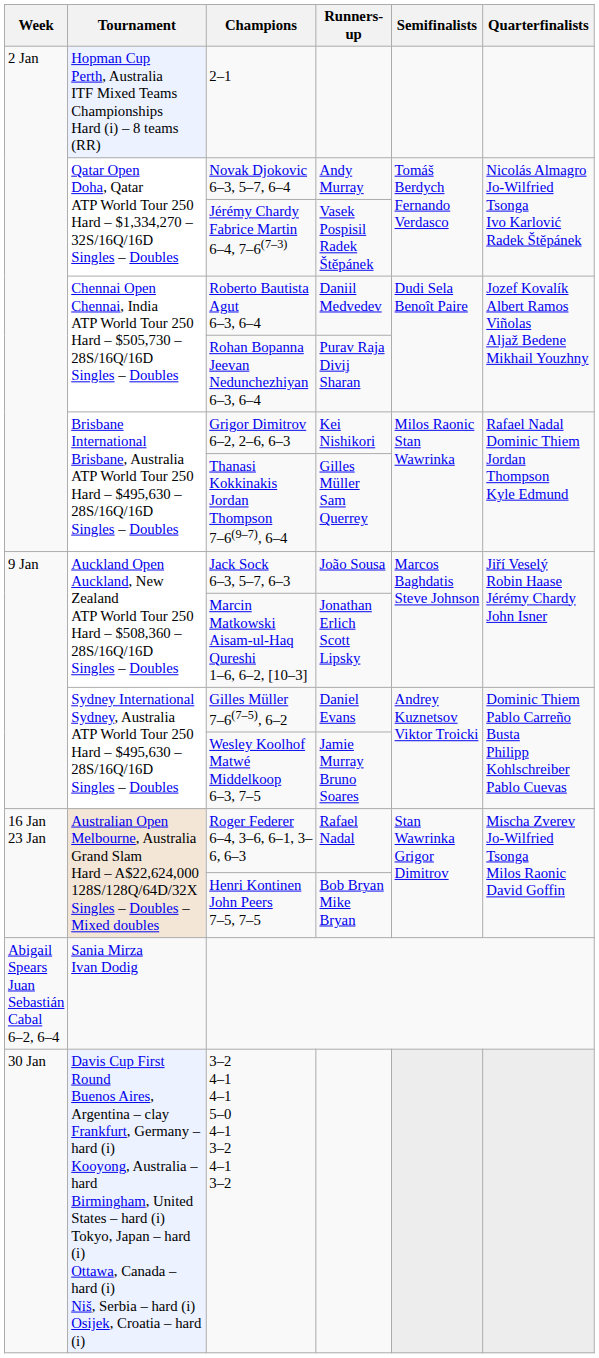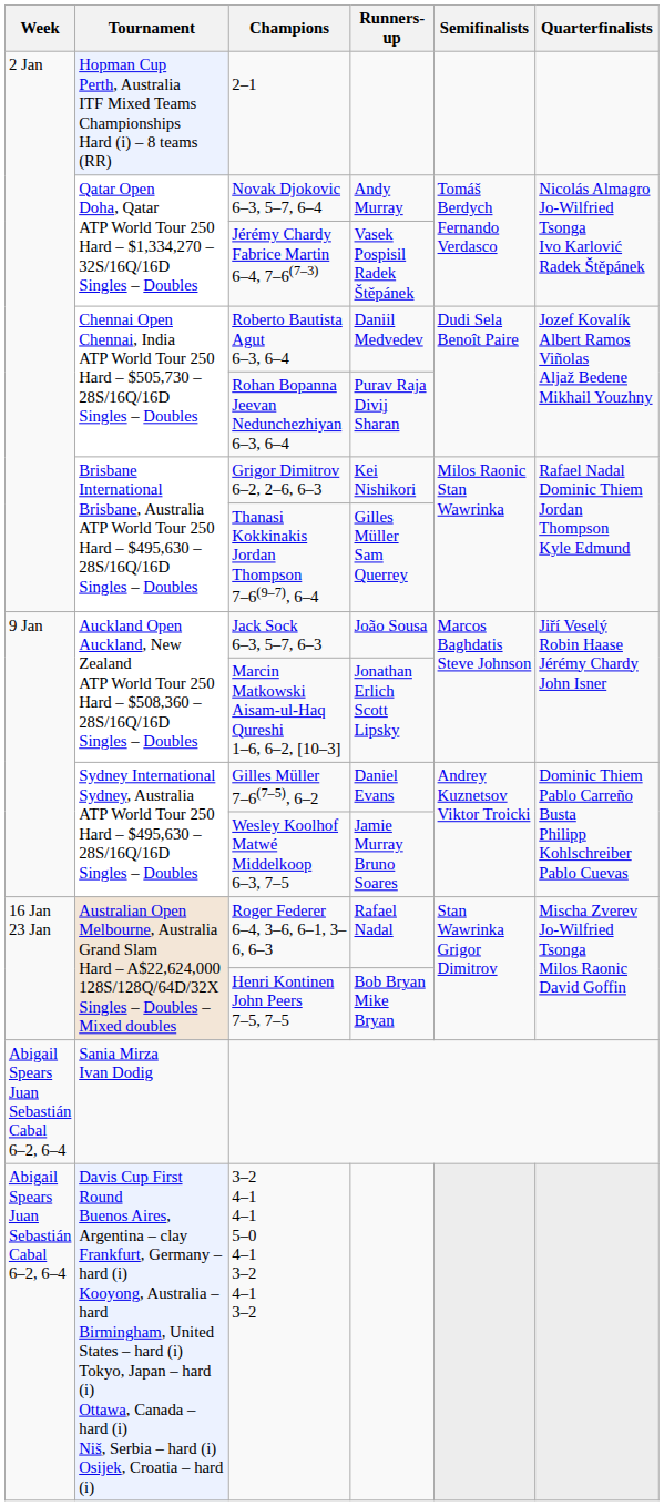3–2 4–1 4–1 5–0 4–1 3–2 4–1 3–2 | Week: 30 Jan -> Abigail Spears Juan Sebastián Cabal 6–2, 6–4
